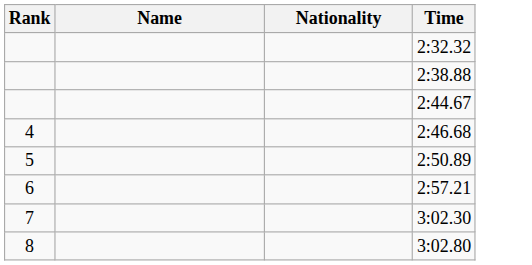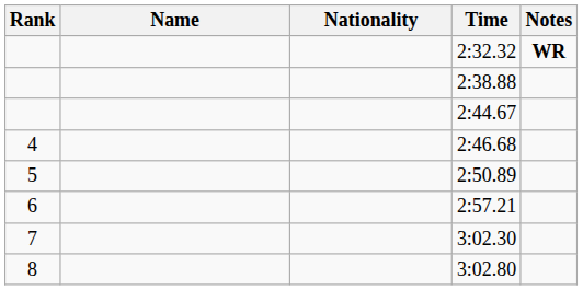+ column: Notes | WR
